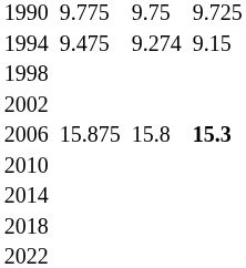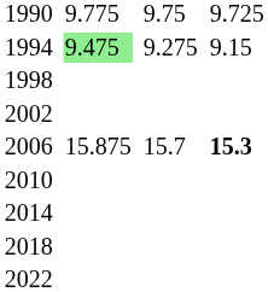1994 | column 3: no background -> lightgreen background
1994 | column 5: 9.274 -> 9.275
2006 | column 5: 15.8 -> 15.7
